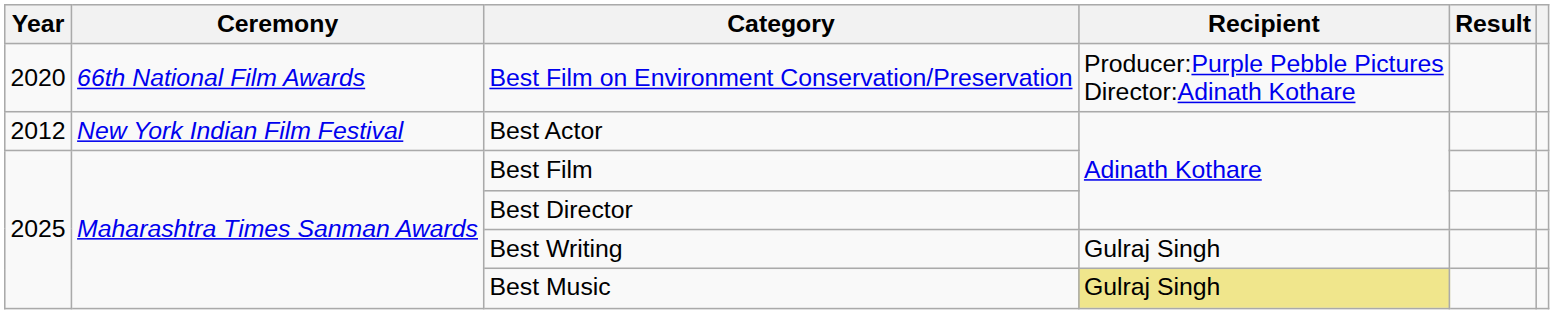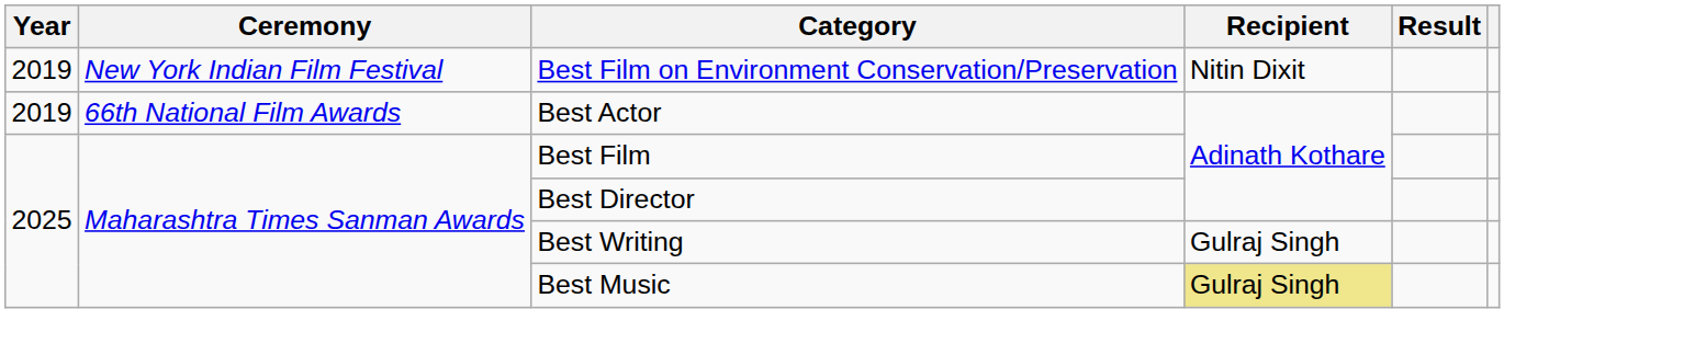Best Film on Environment Conservation/Preservation | Year: 2020 -> 2019
Best Film on Environment Conservation/Preservation | Ceremony: 66th National Film Awards -> New York Indian Film Festival
Best Film on Environment Conservation/Preservation | Recipient: Producer:Purple Pebble Pictures Director:Adinath Kothare -> Nitin Dixit
Best Actor | Year: 2012 -> 2019
Best Actor | Ceremony: New York Indian Film Festival -> 66th National Film Awards
